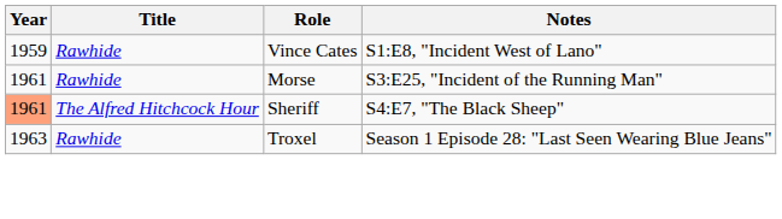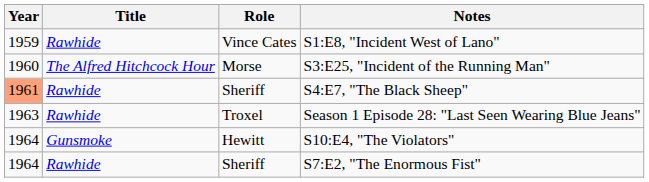S3:E25, "Incident of the Running Man" | Year: 1961 -> 1960
S3:E25, "Incident of the Running Man" | Title: Rawhide -> The Alfred Hitchcock Hour
S4:E7, "The Black Sheep" | Title: The Alfred Hitchcock Hour -> Rawhide
+ row: 1964 | Gunsmoke | Hewitt | S10:E4, "The Violators"
+ row: 1964 | Rawhide | Sheriff | S7:E2, "The Enormous Fist"
